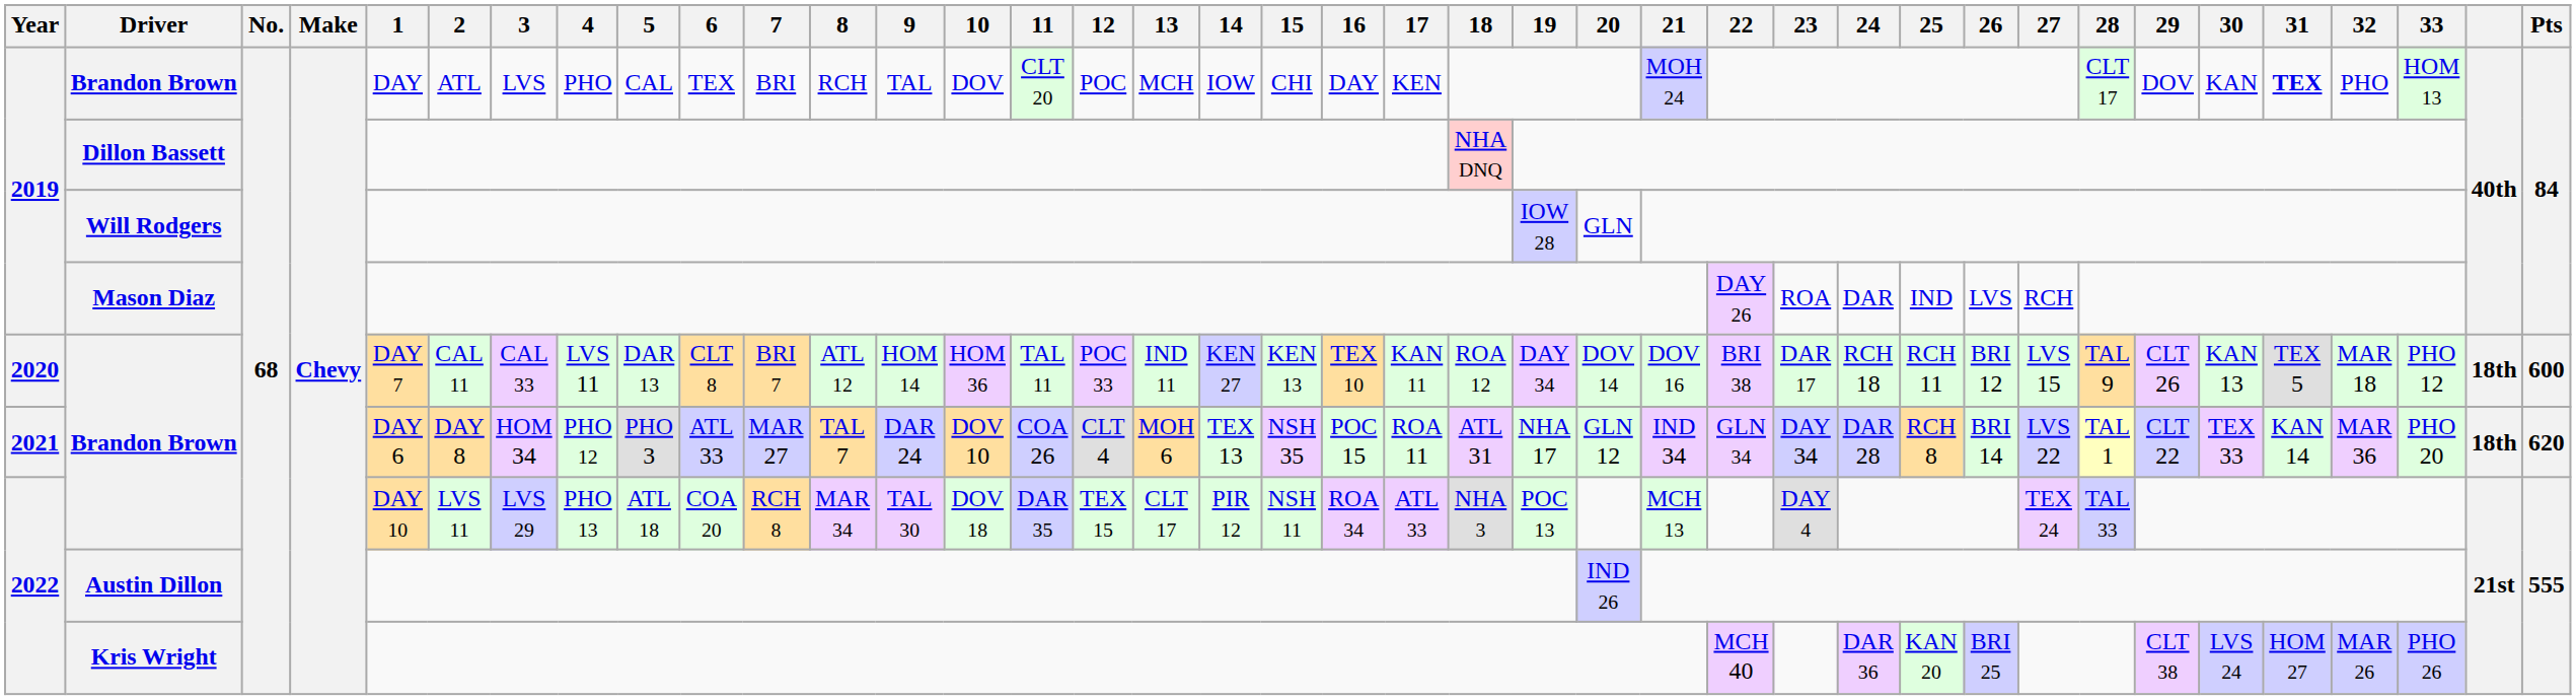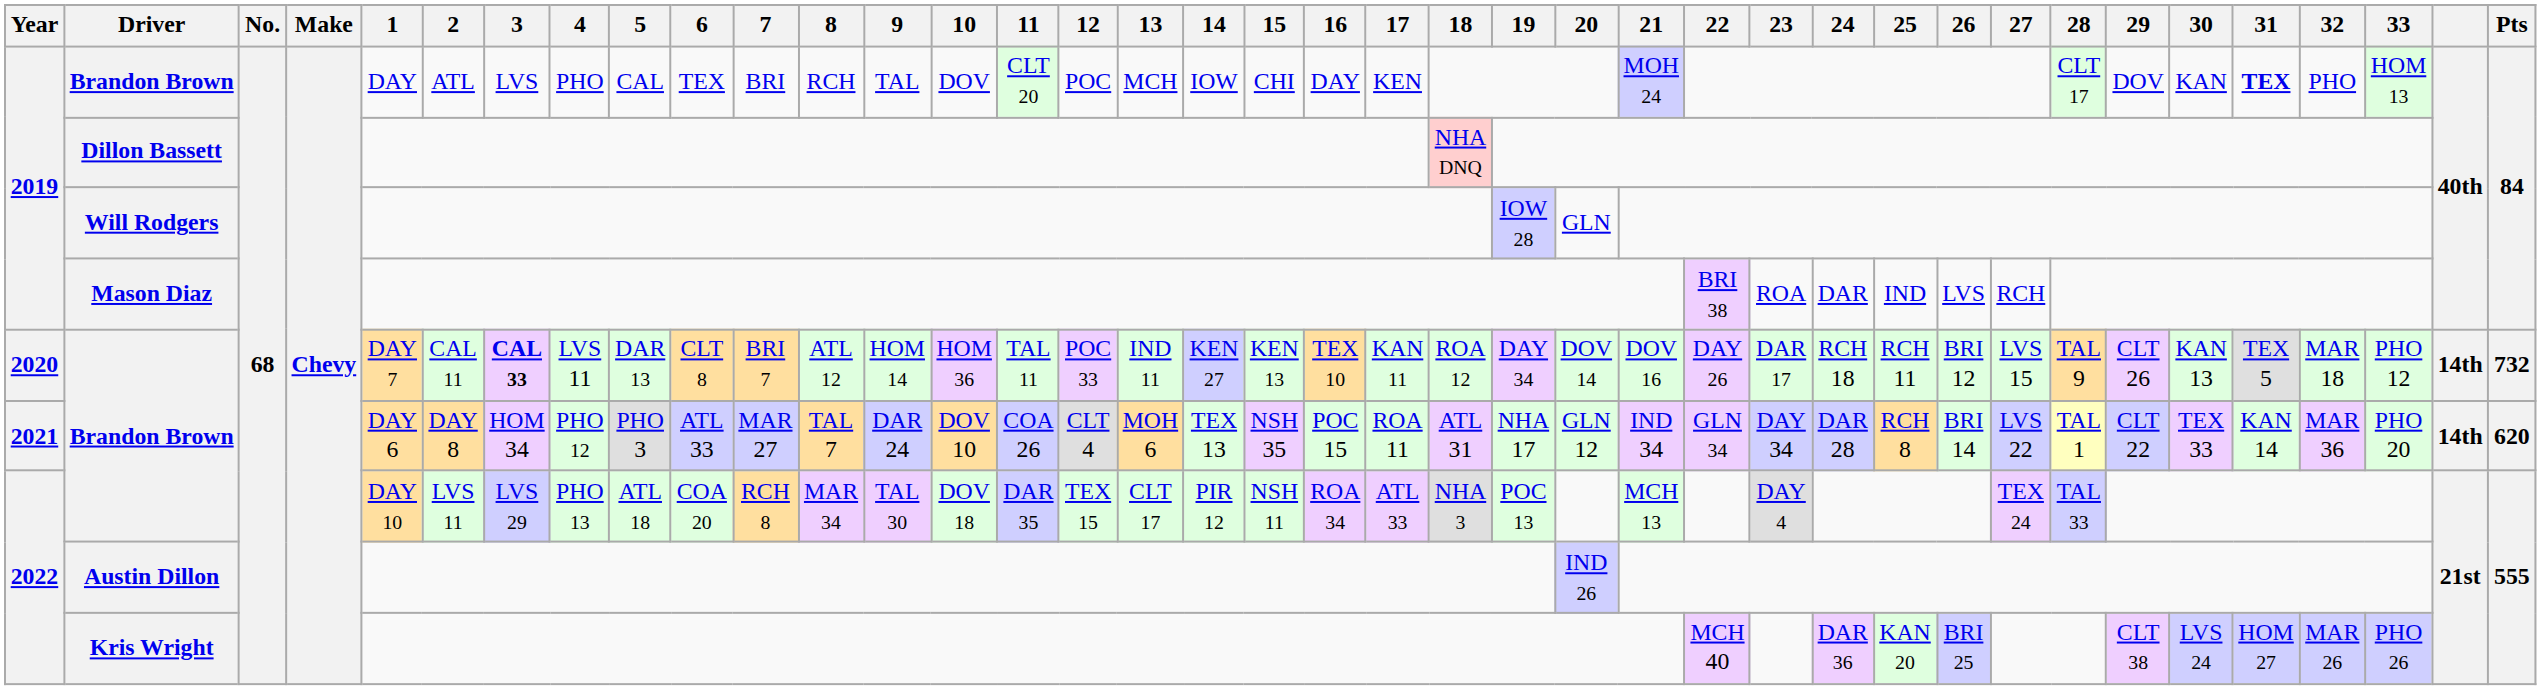Mason Diaz | 22: DAY 26 -> BRI 38
2020 / Brandon Brown | 3: normal -> bold
2020 / Brandon Brown | 22: BRI 38 -> DAY 26
2020 / Brandon Brown | column 38: 18th -> 14th
2020 / Brandon Brown | Pts: 600 -> 732
2021 / Brandon Brown | column 38: 18th -> 14th
